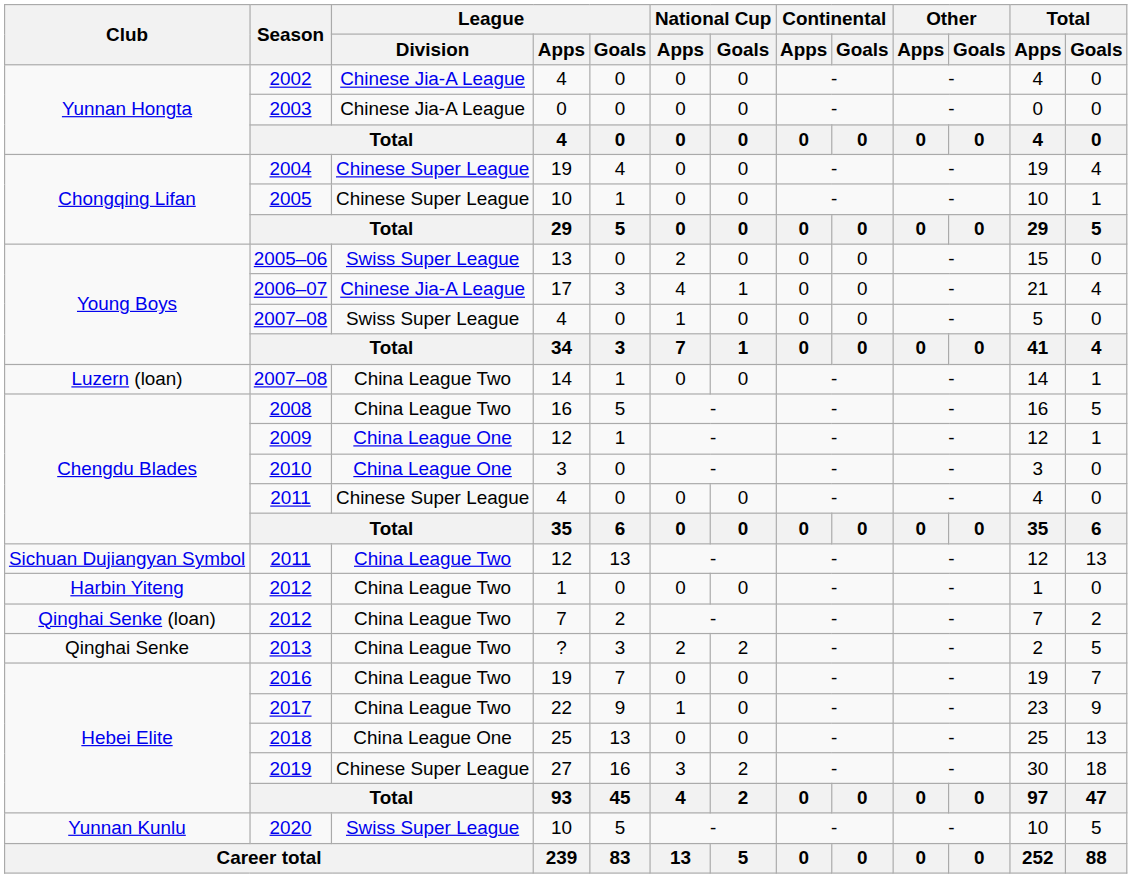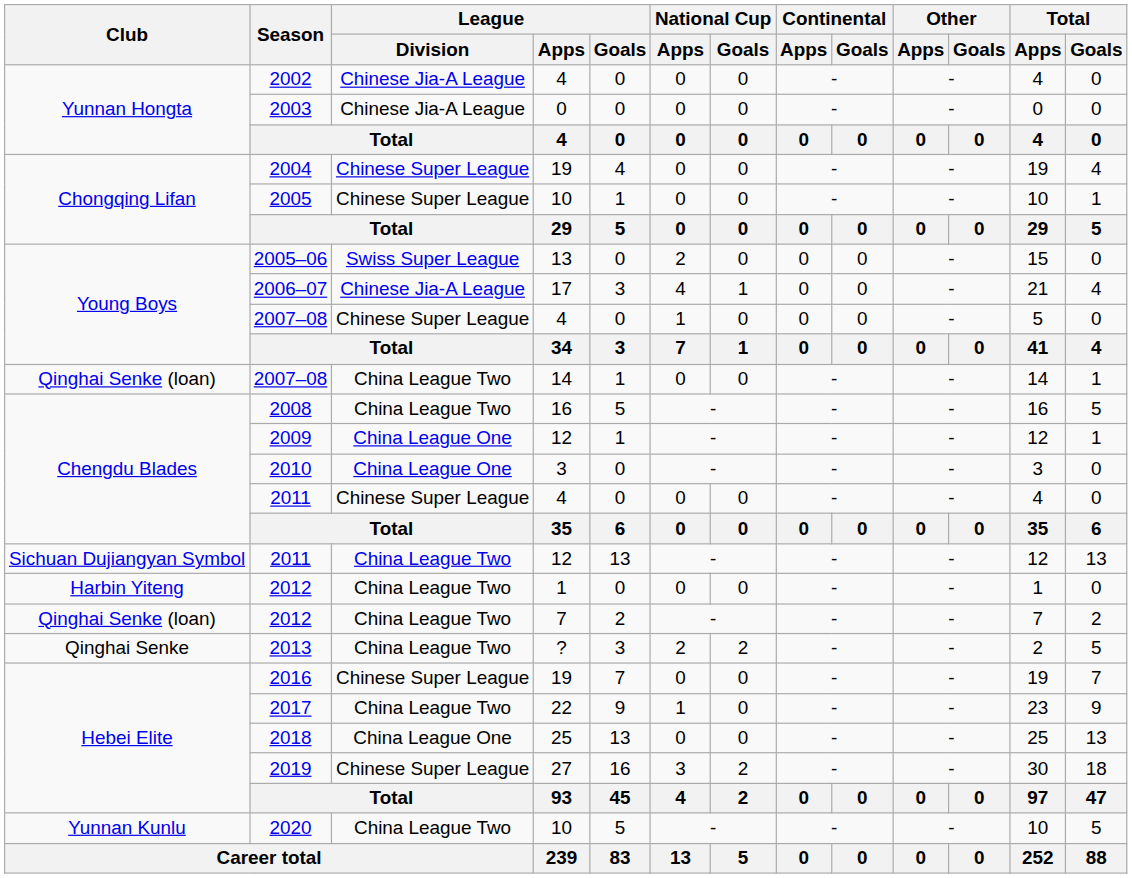2007–08 / 4 | League / Division: Swiss Super League -> Chinese Super League
2007–08 / 14 | Club: Luzern (loan) -> Qinghai Senke (loan)
2016 | League / Division: China League Two -> Chinese Super League
2020 | League / Division: Swiss Super League -> China League Two
